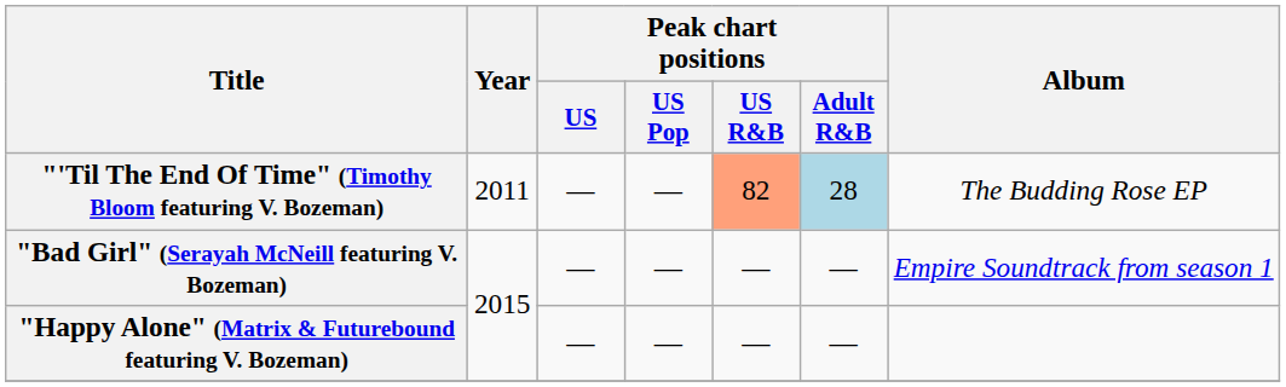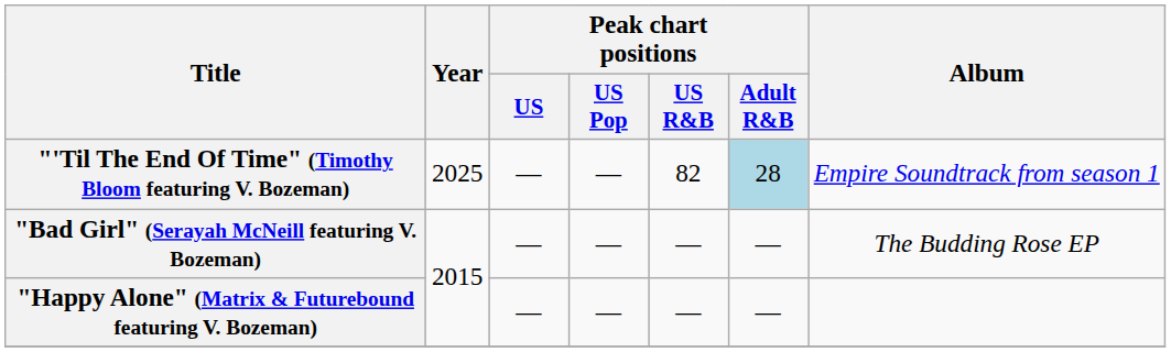"'Til The End Of Time" (Timothy Bloom featuring V. Bozeman) | Year: 2011 -> 2025
"'Til The End Of Time" (Timothy Bloom featuring V. Bozeman) | Peak chart positions / US R&B: lightsalmon background -> no background
"'Til The End Of Time" (Timothy Bloom featuring V. Bozeman) | Album: The Budding Rose EP -> Empire Soundtrack from season 1
"Bad Girl" (Serayah McNeill featuring V. Bozeman) | Album: Empire Soundtrack from season 1 -> The Budding Rose EP
